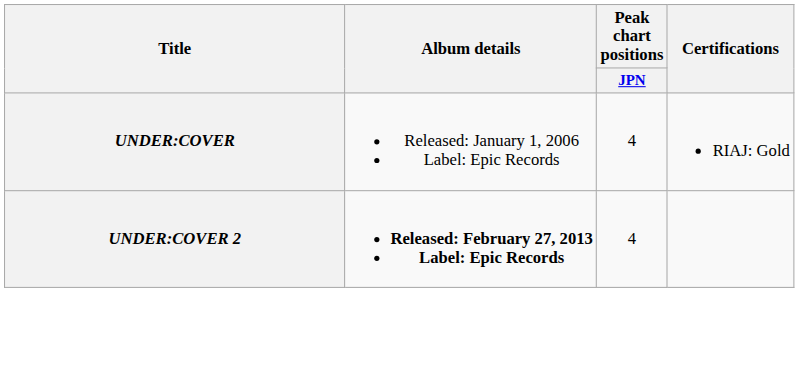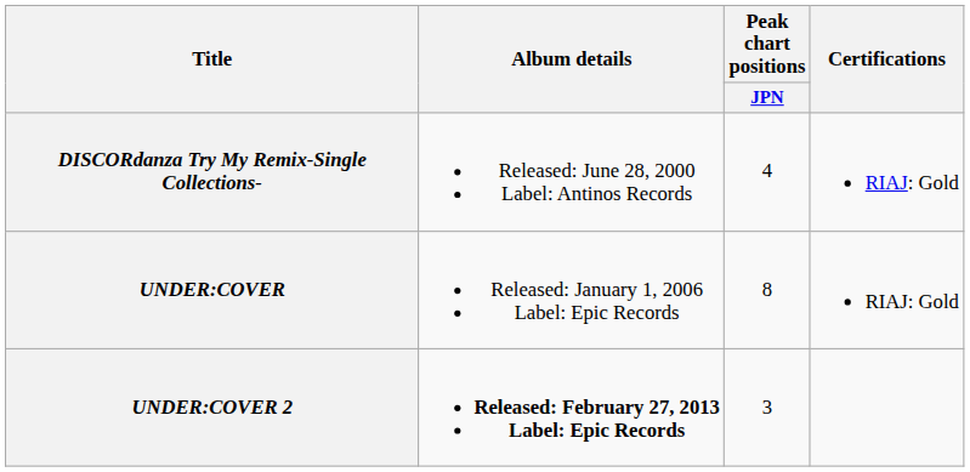+ row: DISCORdanza Try My Remix-Single Collections- | Released: June 28, 2000 Label: Antinos Records | 4 | RIAJ: Gold
UNDER:COVER | Peak chart positions / JPN: 4 -> 8
UNDER:COVER 2 | Peak chart positions / JPN: 4 -> 3
